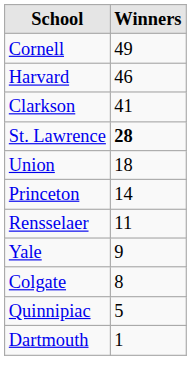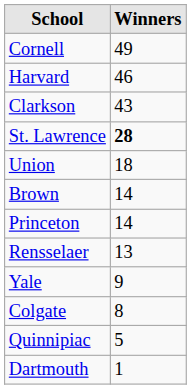Clarkson | Winners: 41 -> 43
+ row: Brown | 14
Rensselaer | Winners: 11 -> 13
